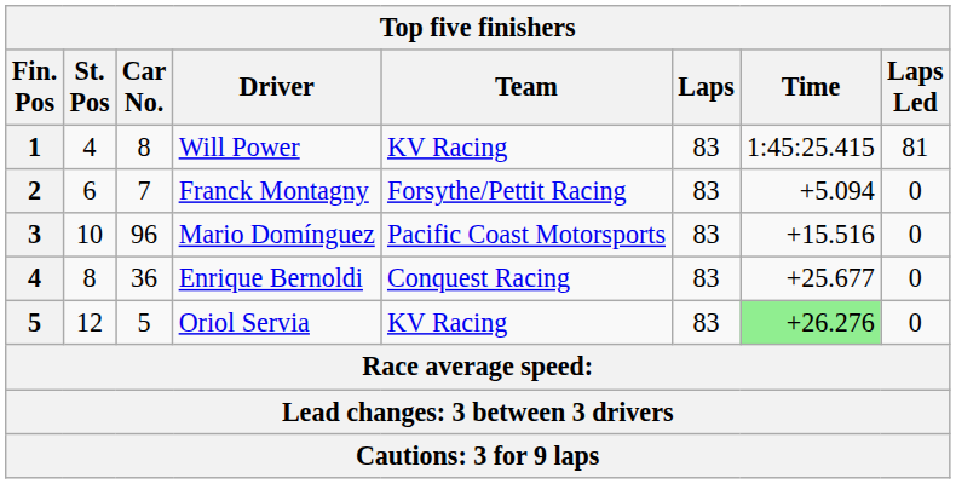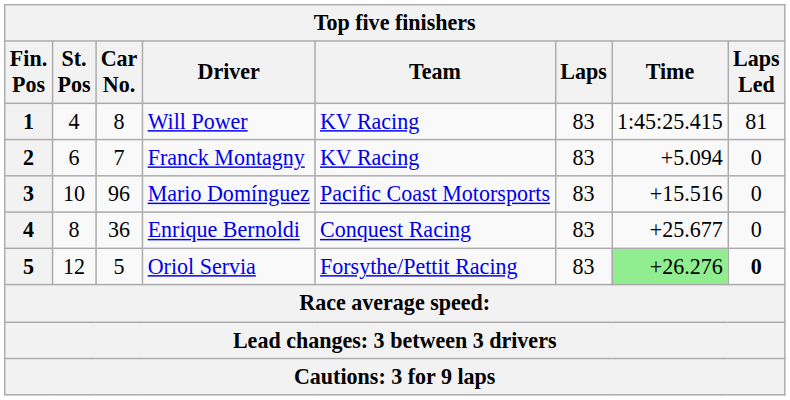Franck Montagny | Team: Forsythe/Pettit Racing -> KV Racing
Oriol Servia | Team: KV Racing -> Forsythe/Pettit Racing
Oriol Servia | Laps Led: normal -> bold
